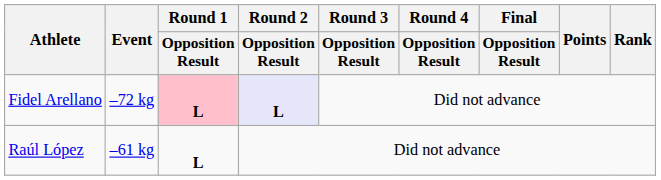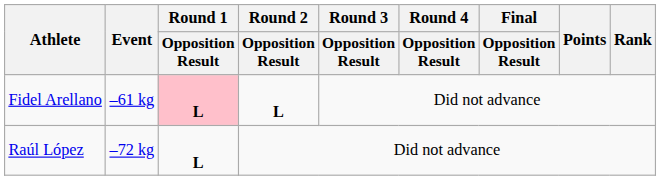Fidel Arellano | Event: –72 kg -> –61 kg
Fidel Arellano | Round 2 / Opposition Result: lavender background -> no background
Raúl López | Event: –61 kg -> –72 kg
